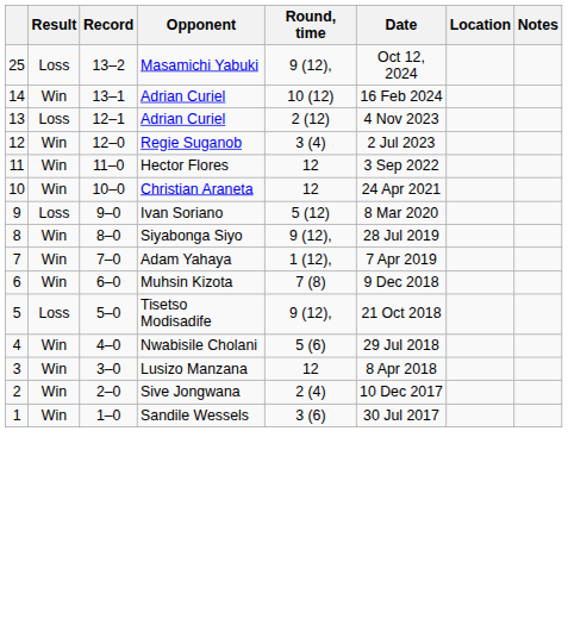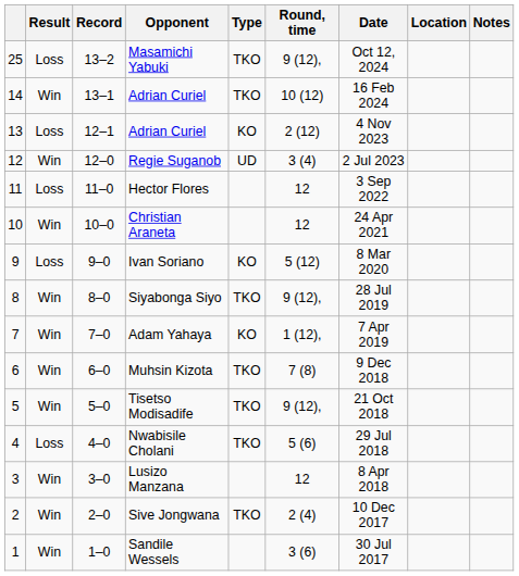+ column: Type | TKO | TKO | KO | UD | KO | TKO | KO | TKO | TKO | TKO | TKO
Hector Flores | Result: Win -> Loss
Tisetso Modisadife | Result: Loss -> Win
Nwabisile Cholani | Result: Win -> Loss
